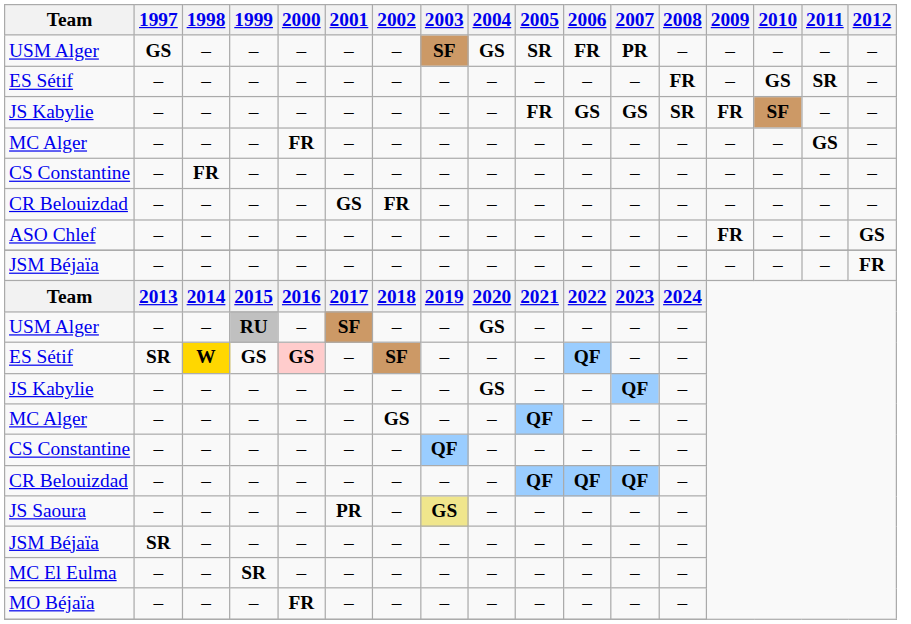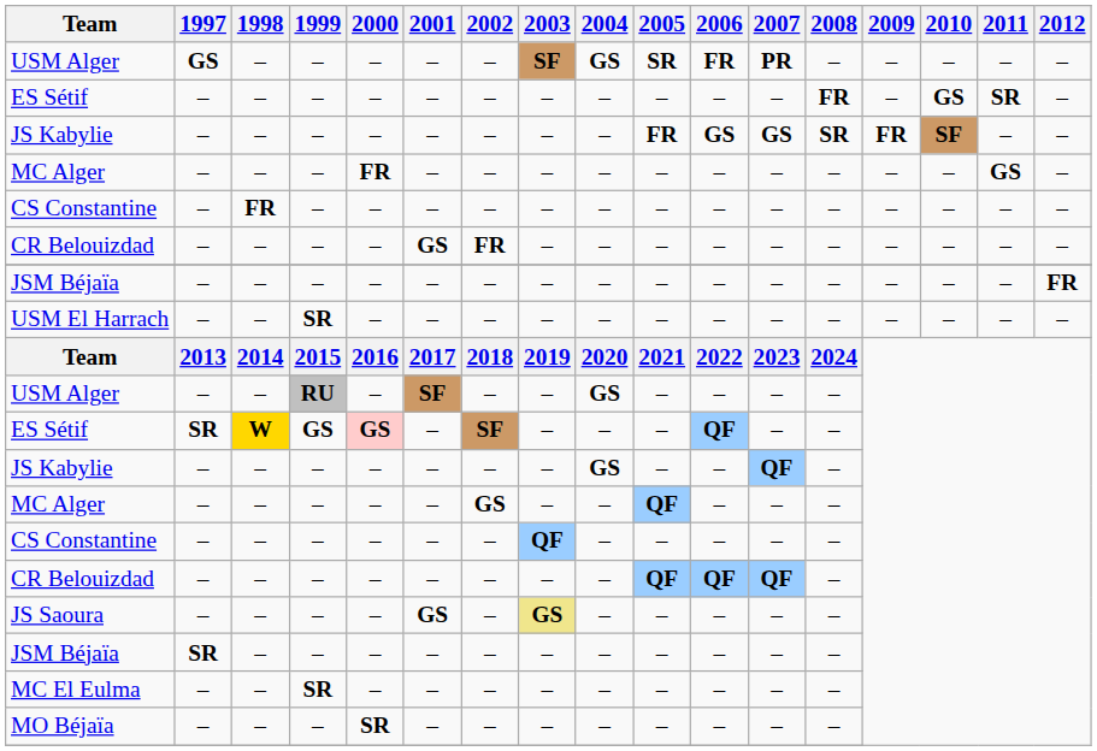- row: ASO Chlef | – | – | – | – | – | – | – | – | – | – | – | – | FR | – | – | GS
+ row: USM El Harrach | – | – | SR | – | – | – | – | – | – | – | – | – | – | – | – | –
JS Saoura | 2001: PR -> GS
MO Béjaïa | 2000: FR -> SR
